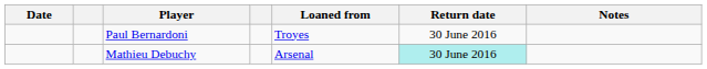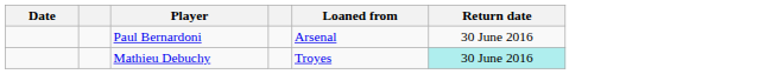- column: Notes
Paul Bernardoni | Loaned from: Troyes -> Arsenal
Mathieu Debuchy | Loaned from: Arsenal -> Troyes
